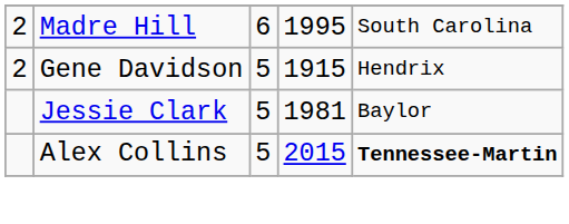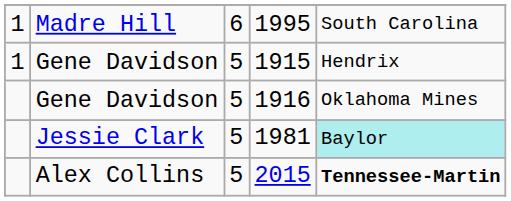1995 | column 1: 2 -> 1
1915 | column 1: 2 -> 1
+ row: Gene Davidson | 5 | 1916 | Oklahoma Mines
1981 | column 5: no background -> paleturquoise background
